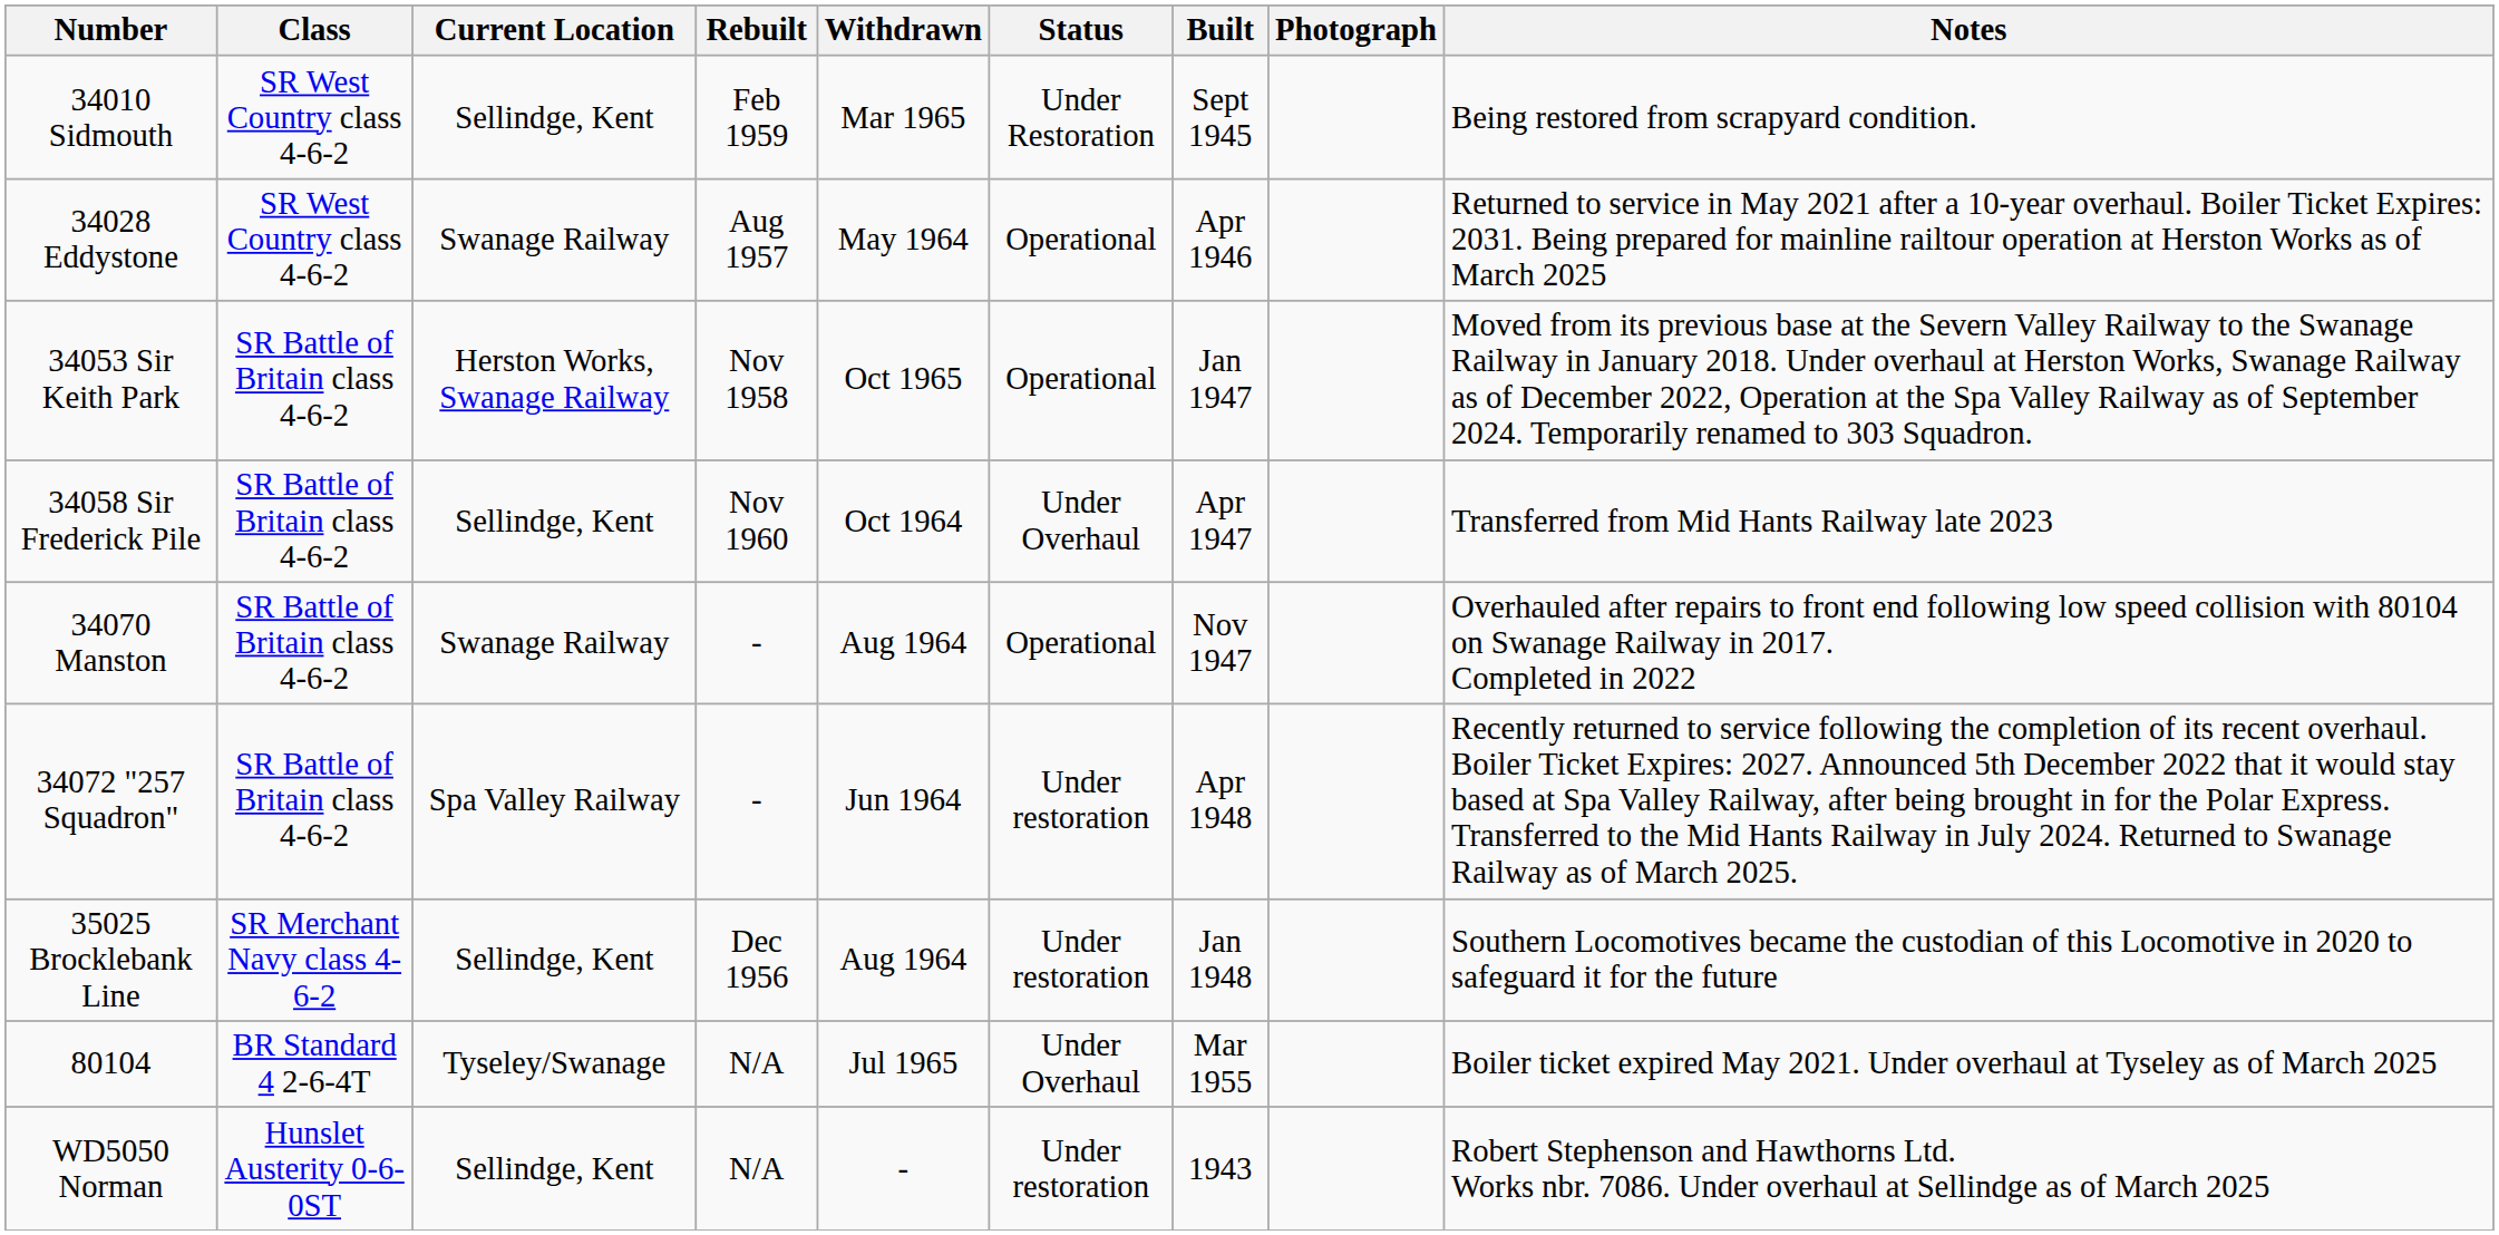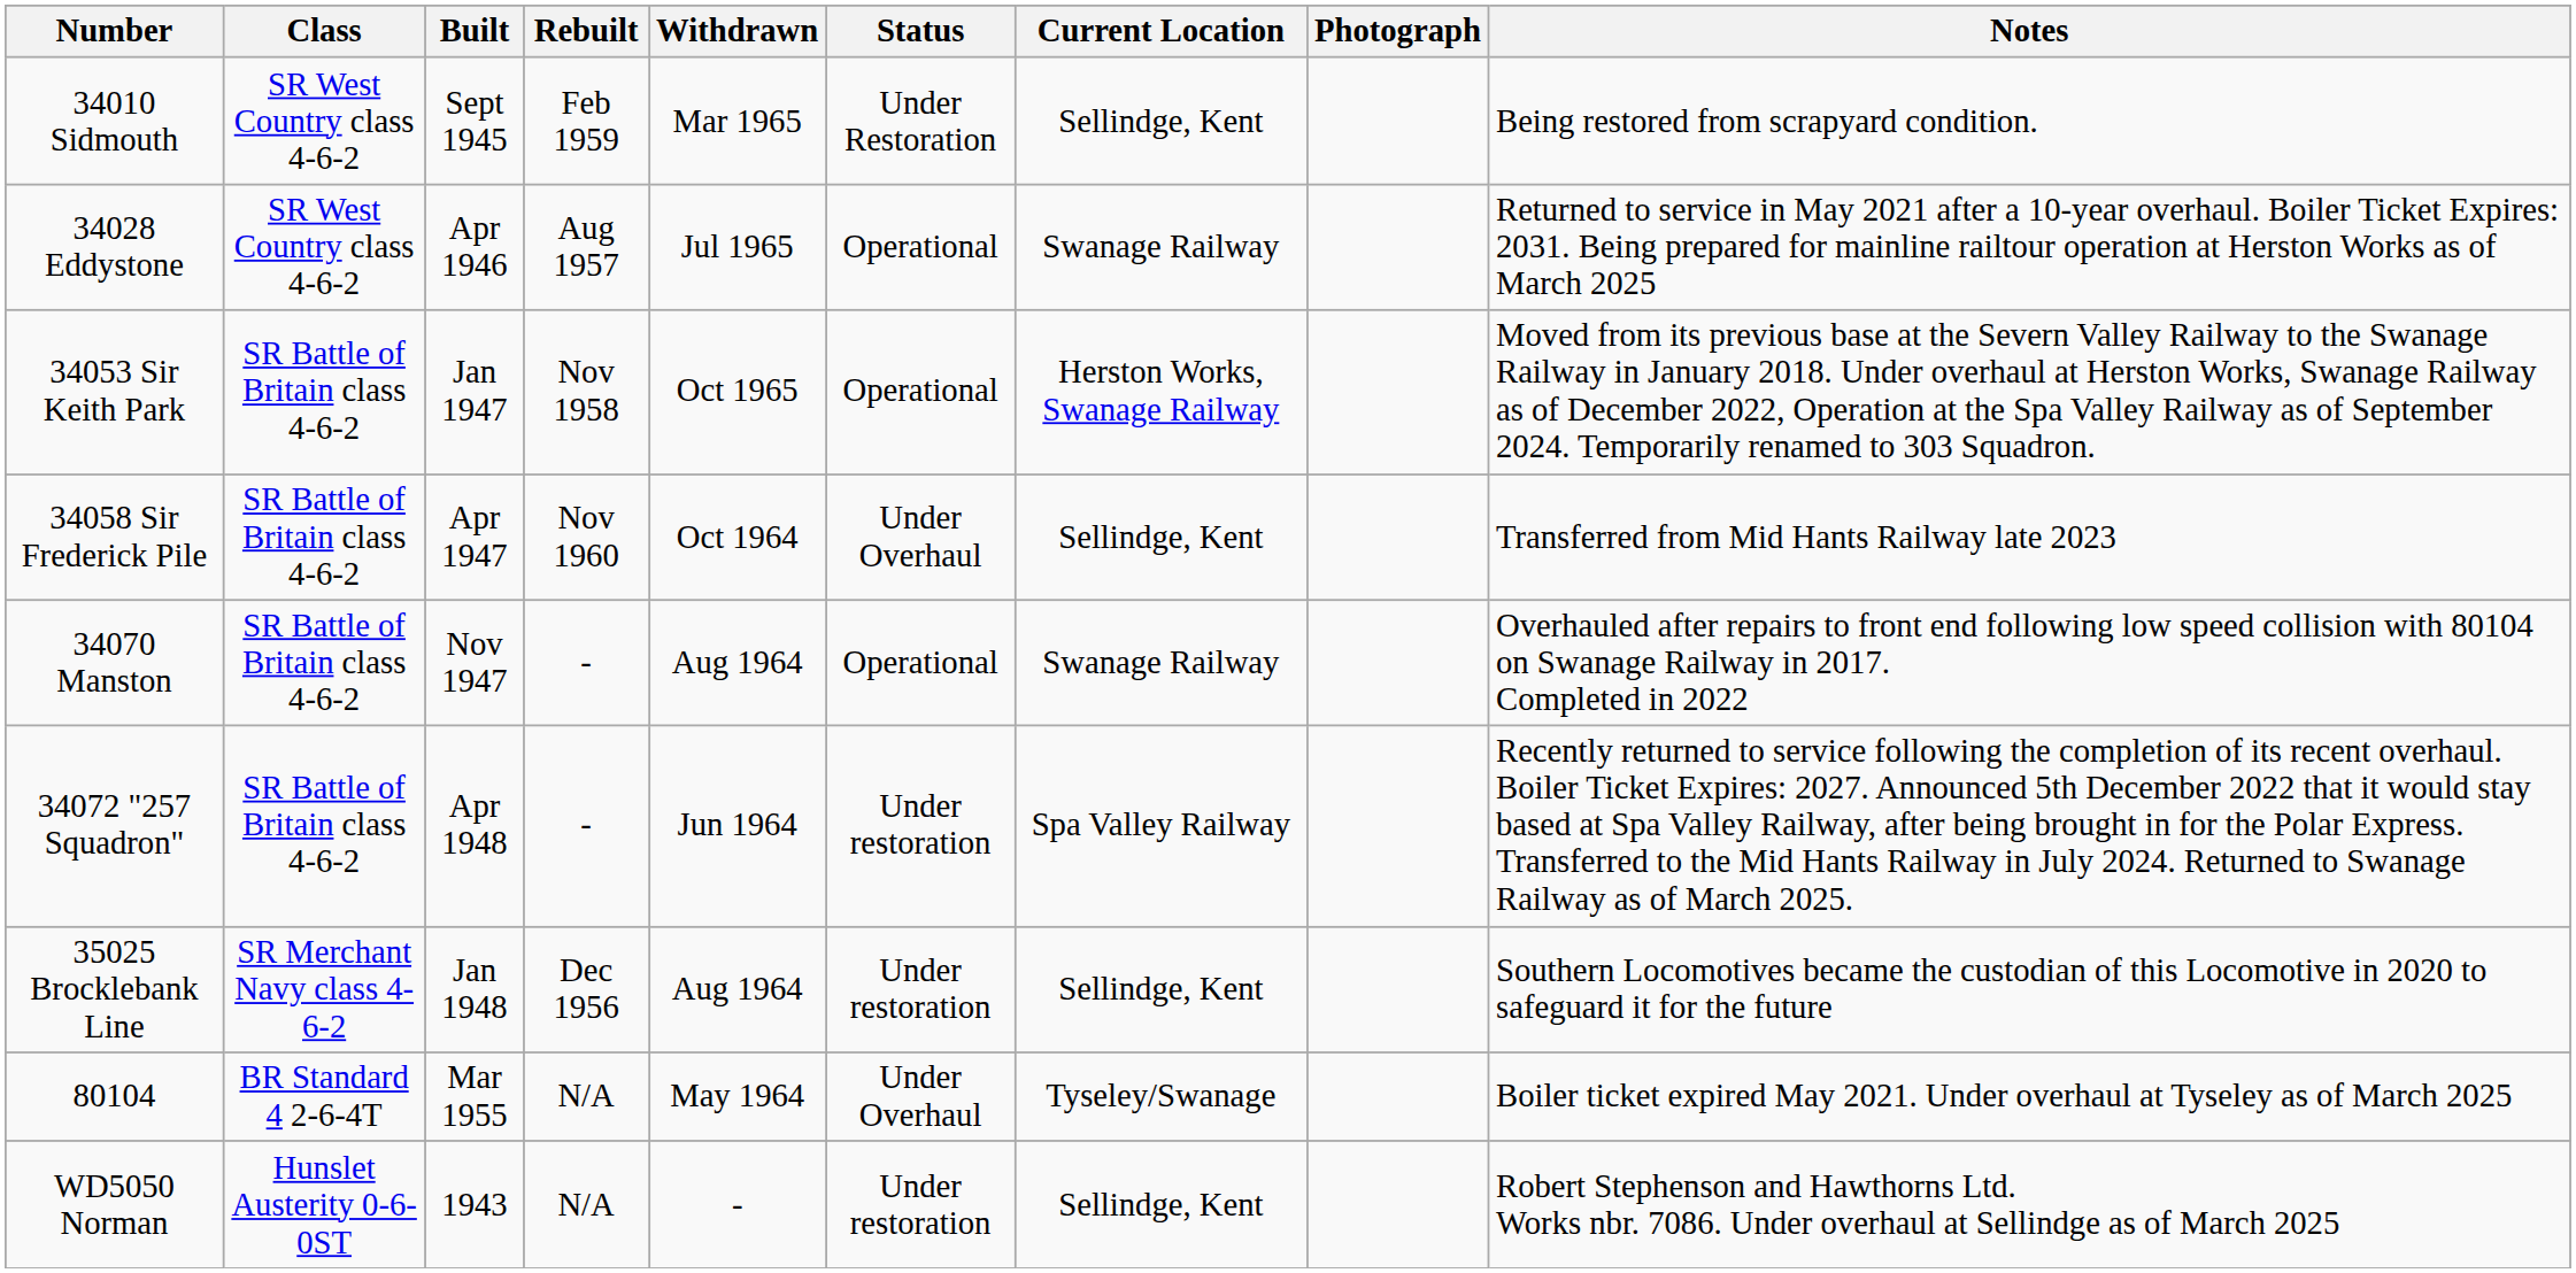columns swapped: Built <-> Current Location
34028 Eddystone | Withdrawn: May 1964 -> Jul 1965
80104 | Withdrawn: Jul 1965 -> May 1964
